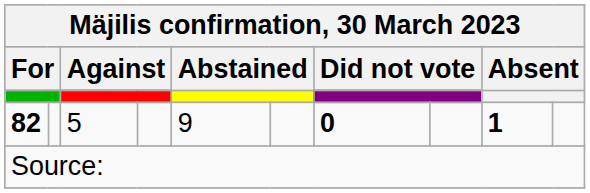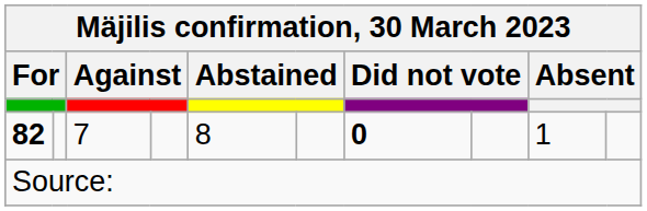82 | column 3: 5 -> 7
82 | column 5: 9 -> 8
82 | column 9: bold -> normal
